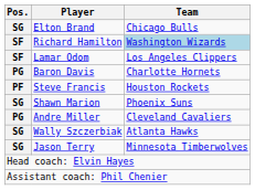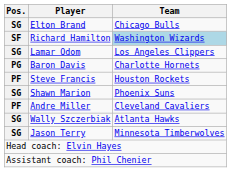Lamar Odom | Pos.: SF -> SG
Andre Miller | Pos.: PG -> PF
